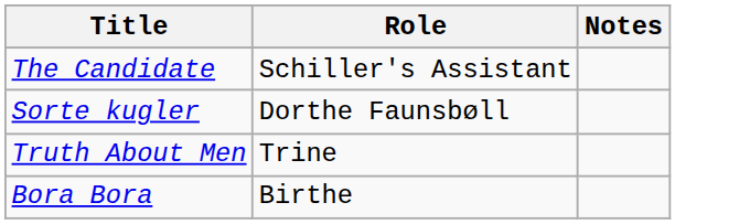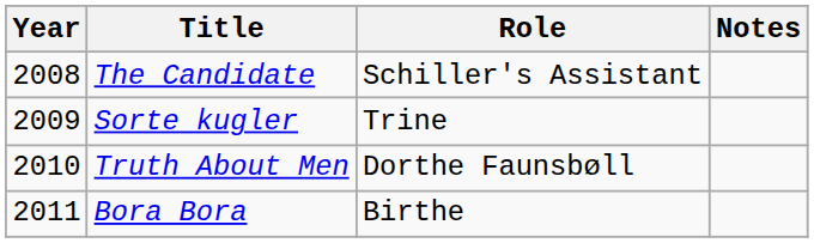+ column: Year | 2008 | 2009 | 2010 | 2011
Sorte kugler | Role: Dorthe Faunsbøll -> Trine
Truth About Men | Role: Trine -> Dorthe Faunsbøll
